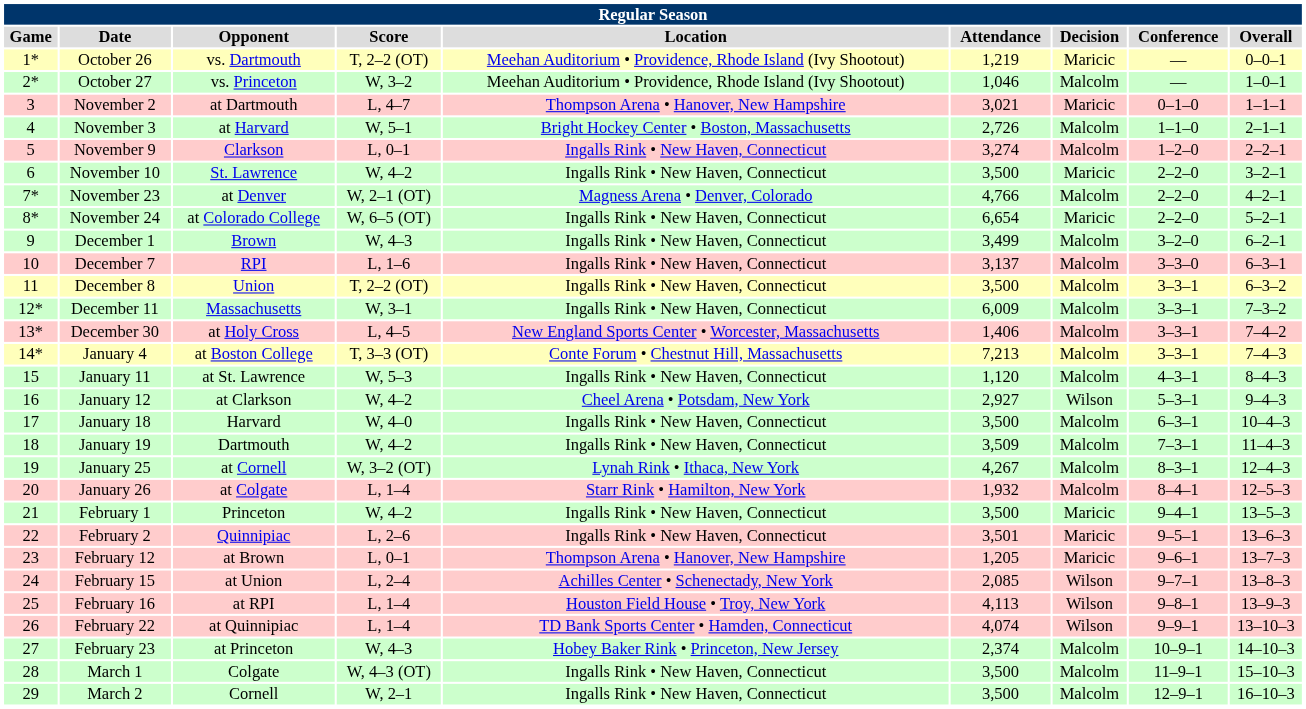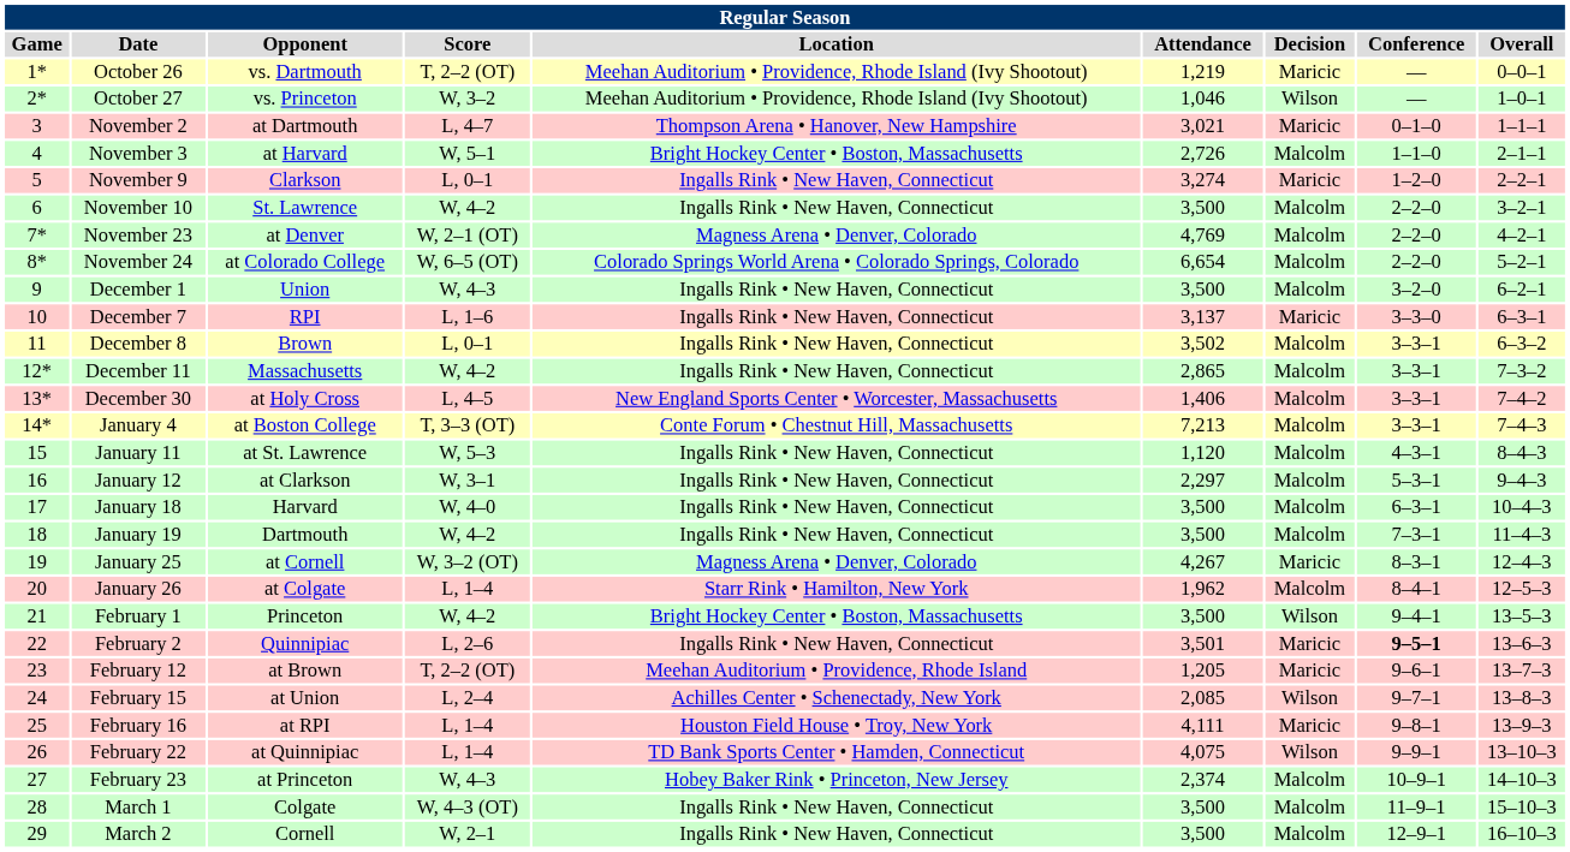October 27 | Decision: Malcolm -> Wilson
November 9 | Decision: Malcolm -> Maricic
November 10 | Decision: Maricic -> Malcolm
November 23 | Attendance: 4,766 -> 4,769
November 24 | Location: Ingalls Rink • New Haven, Connecticut -> Colorado Springs World Arena • Colorado Springs, Colorado
November 24 | Decision: Maricic -> Malcolm
December 1 | Opponent: Brown -> Union
December 1 | Attendance: 3,499 -> 3,500
December 7 | Decision: Malcolm -> Maricic
December 8 | Opponent: Union -> Brown
December 8 | Score: T, 2–2 (OT) -> L, 0–1
December 8 | Attendance: 3,500 -> 3,502
December 11 | Score: W, 3–1 -> W, 4–2
December 11 | Attendance: 6,009 -> 2,865
January 12 | Score: W, 4–2 -> W, 3–1
January 12 | Location: Cheel Arena • Potsdam, New York -> Ingalls Rink • New Haven, Connecticut
January 12 | Attendance: 2,927 -> 2,297
January 12 | Decision: Wilson -> Malcolm
January 19 | Attendance: 3,509 -> 3,500
January 25 | Location: Lynah Rink • Ithaca, New York -> Magness Arena • Denver, Colorado
January 25 | Decision: Malcolm -> Maricic
January 26 | Attendance: 1,932 -> 1,962
February 1 | Location: Ingalls Rink • New Haven, Connecticut -> Bright Hockey Center • Boston, Massachusetts
February 1 | Decision: Maricic -> Wilson
February 2 | Conference: normal -> bold
February 12 | Score: L, 0–1 -> T, 2–2 (OT)
February 12 | Location: Thompson Arena • Hanover, New Hampshire -> Meehan Auditorium • Providence, Rhode Island
February 16 | Attendance: 4,113 -> 4,111
February 16 | Decision: Wilson -> Maricic
February 22 | Attendance: 4,074 -> 4,075
